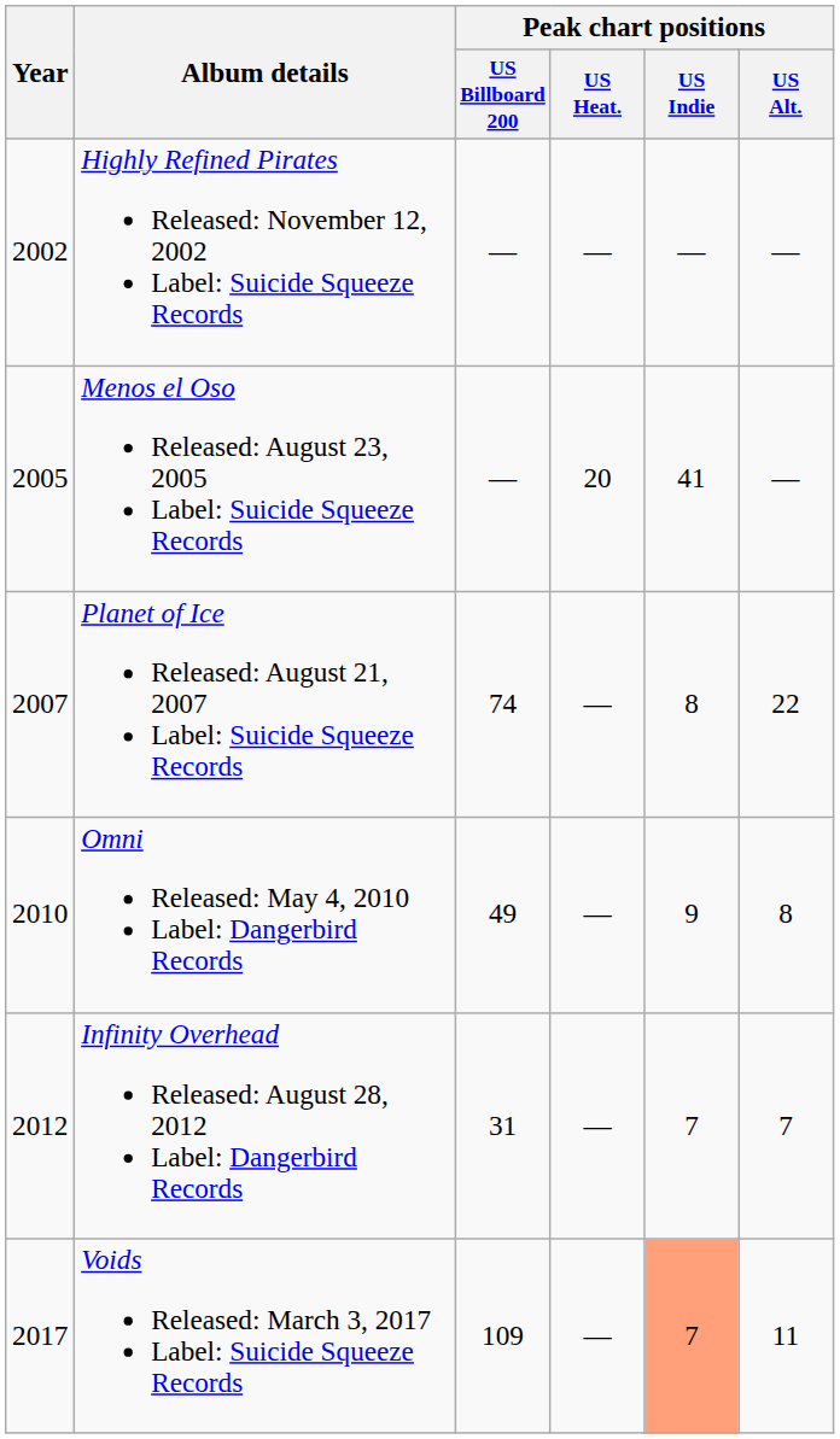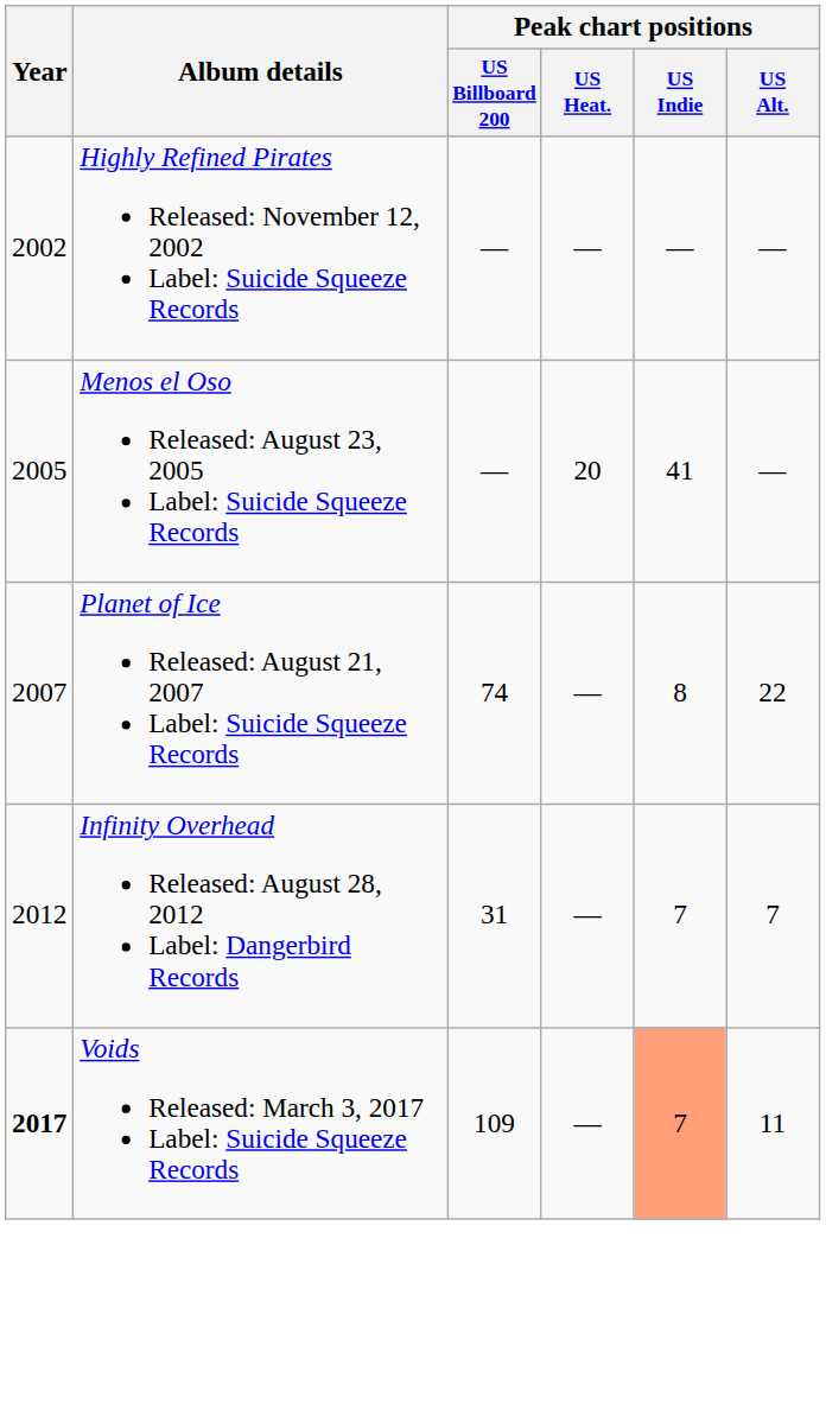- row: 2010 | Omni Released: May 4, 2010 Label: Dangerbird Records | 49 | — | 9 | 8
Voids Released: March 3, 2017 Label: Suicide Squeeze Records | Year: normal -> bold
